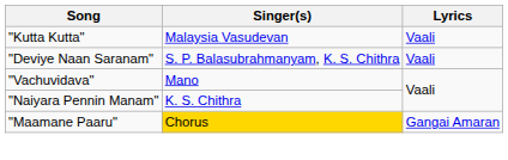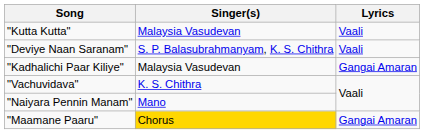+ row: "Kadhalichi Paar Kiliye" | Malaysia Vasudevan | Gangai Amaran
"Vachuvidava" | Singer(s): Mano -> K. S. Chithra
"Naiyara Pennin Manam" | Singer(s): K. S. Chithra -> Mano
